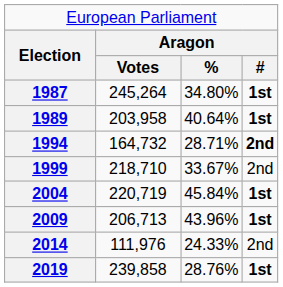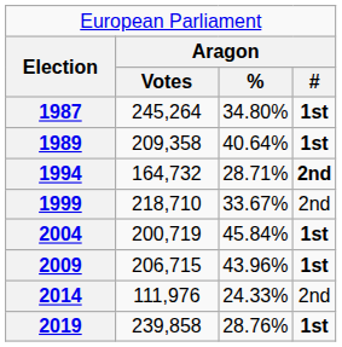1989 | column 2: 203,958 -> 209,358
2004 | column 2: 220,719 -> 200,719
2009 | column 2: 206,713 -> 206,715
